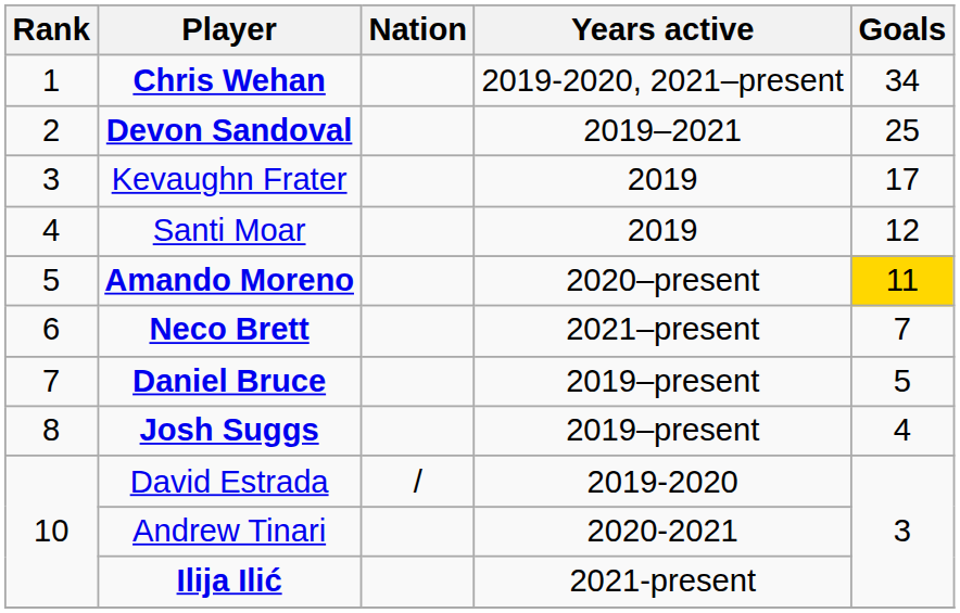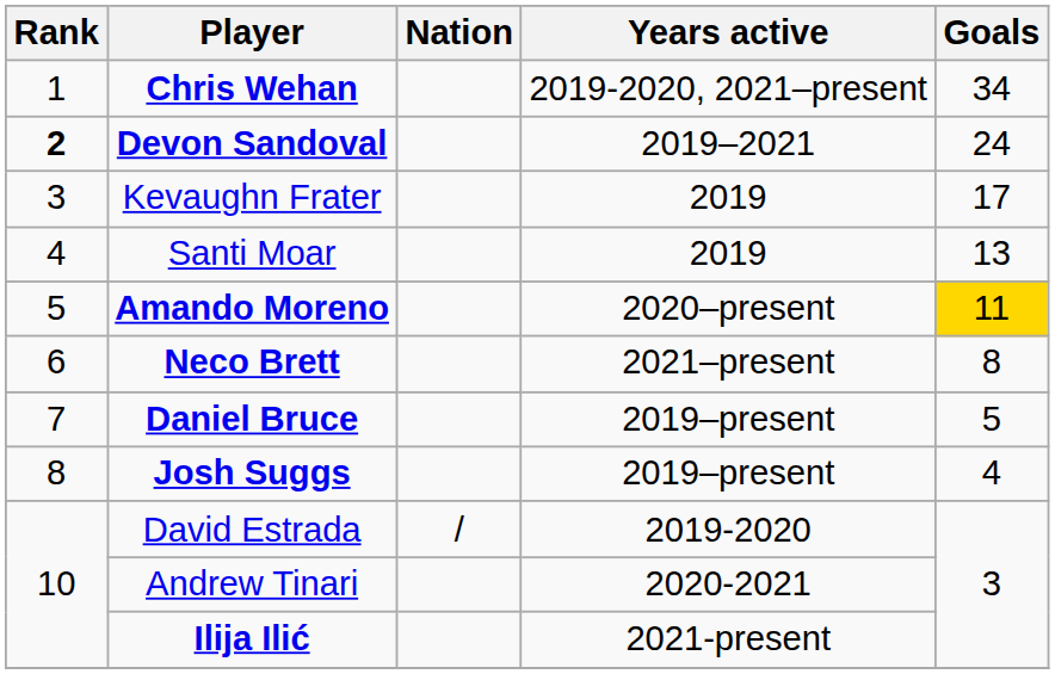Devon Sandoval | Rank: normal -> bold
Devon Sandoval | Goals: 25 -> 24
Santi Moar | Goals: 12 -> 13
Neco Brett | Goals: 7 -> 8
